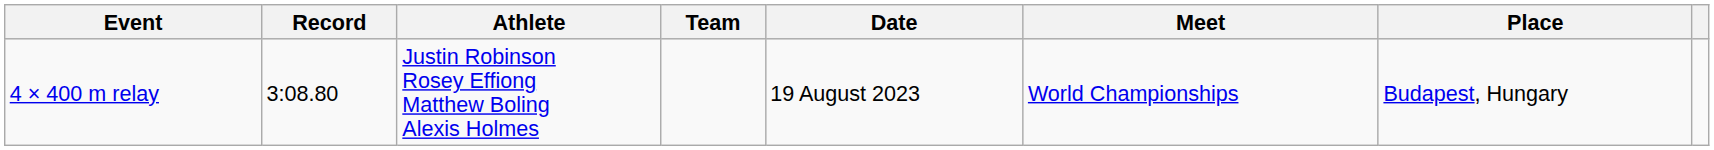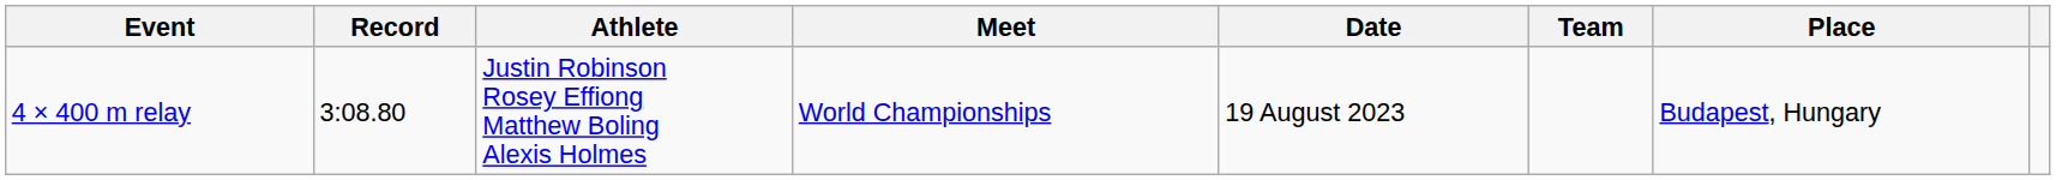columns swapped: Team <-> Meet
